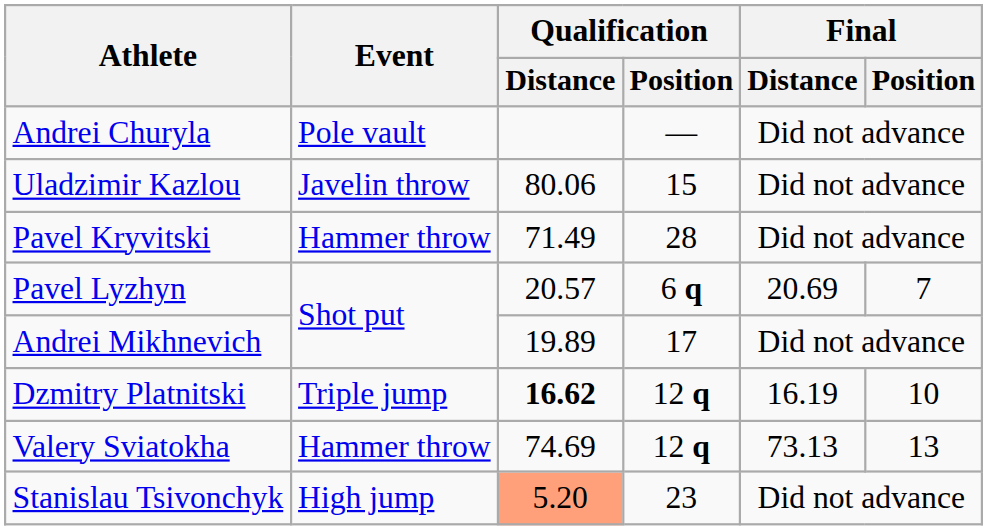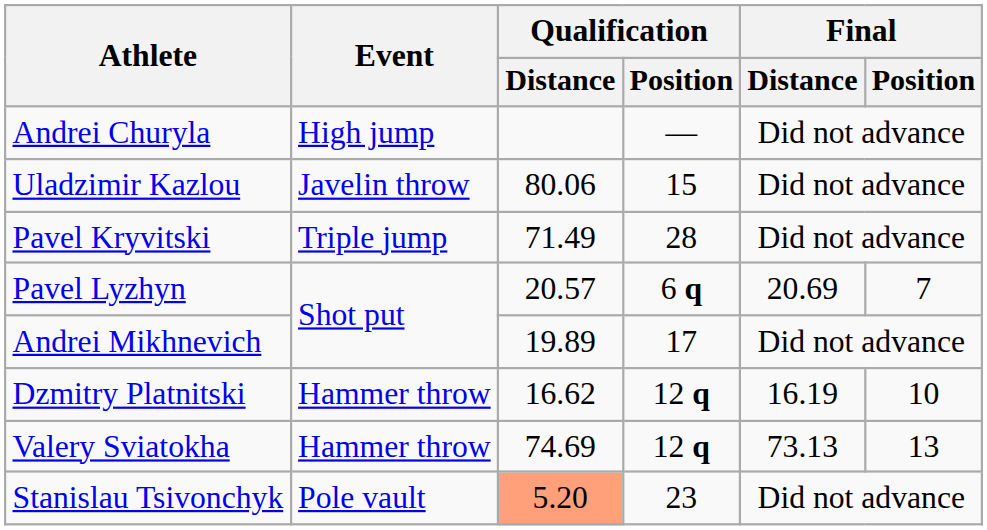Andrei Churyla | Event: Pole vault -> High jump
Pavel Kryvitski | Event: Hammer throw -> Triple jump
Dzmitry Platnitski | Event: Triple jump -> Hammer throw
Dzmitry Platnitski | Qualification / Distance: bold -> normal
Stanislau Tsivonchyk | Event: High jump -> Pole vault
